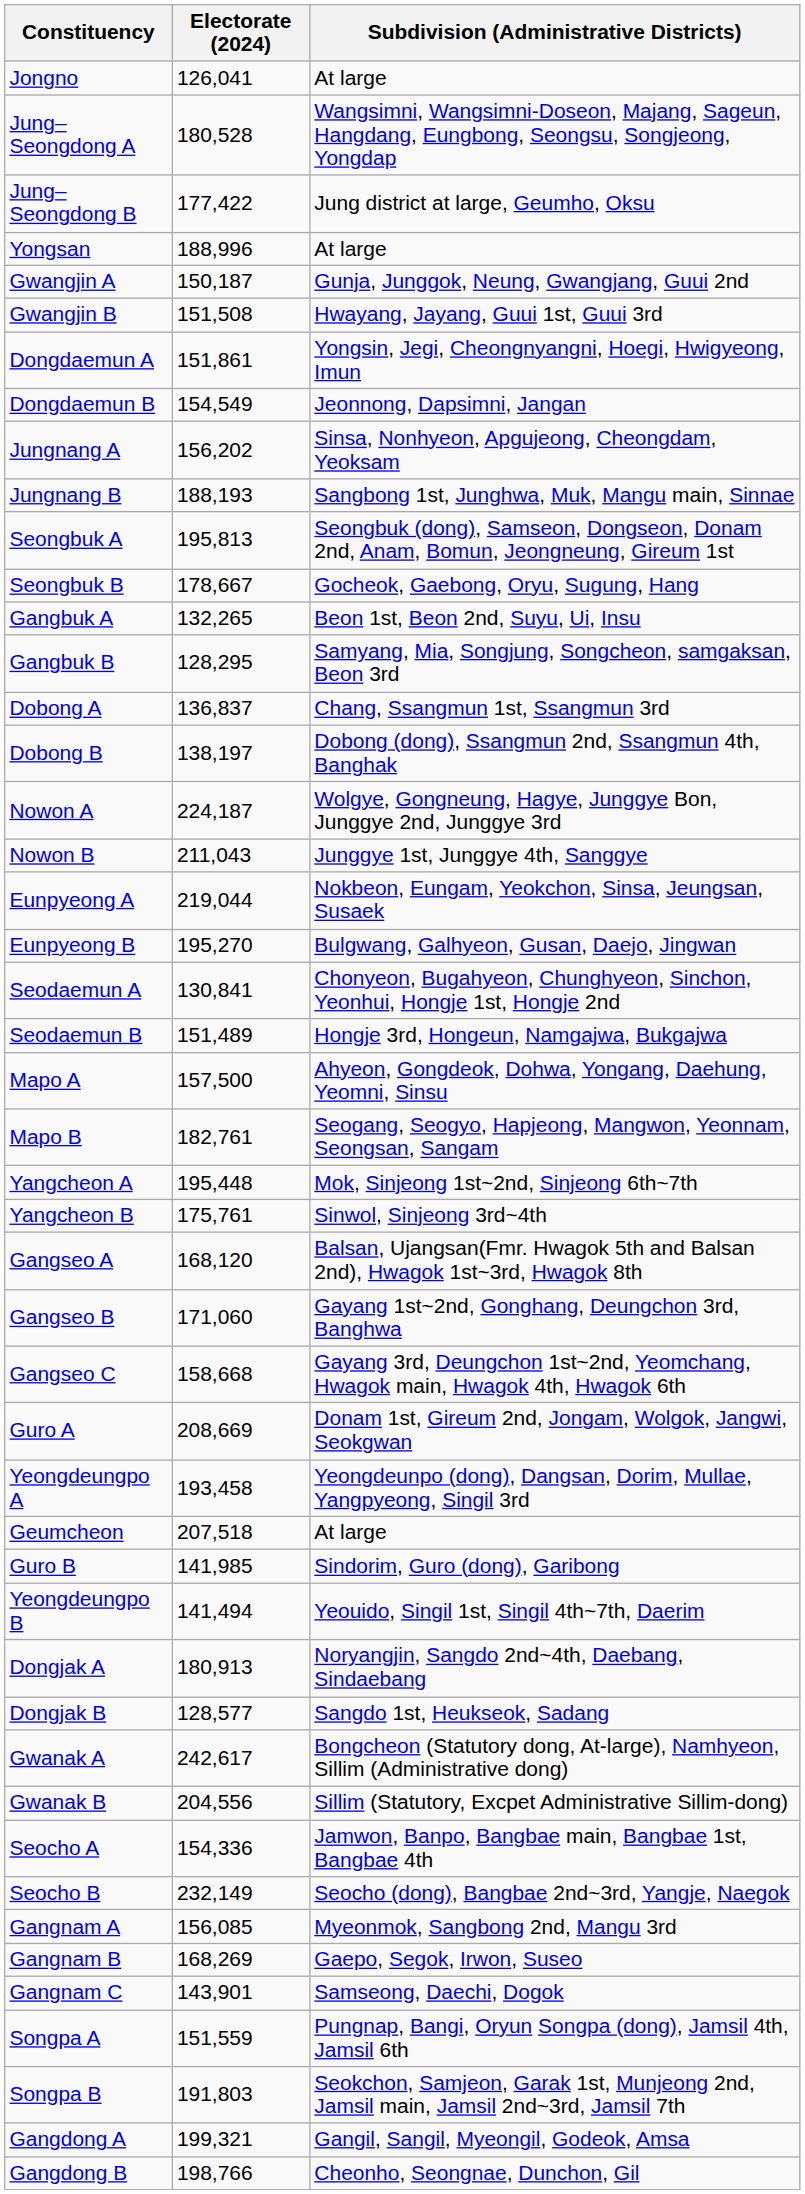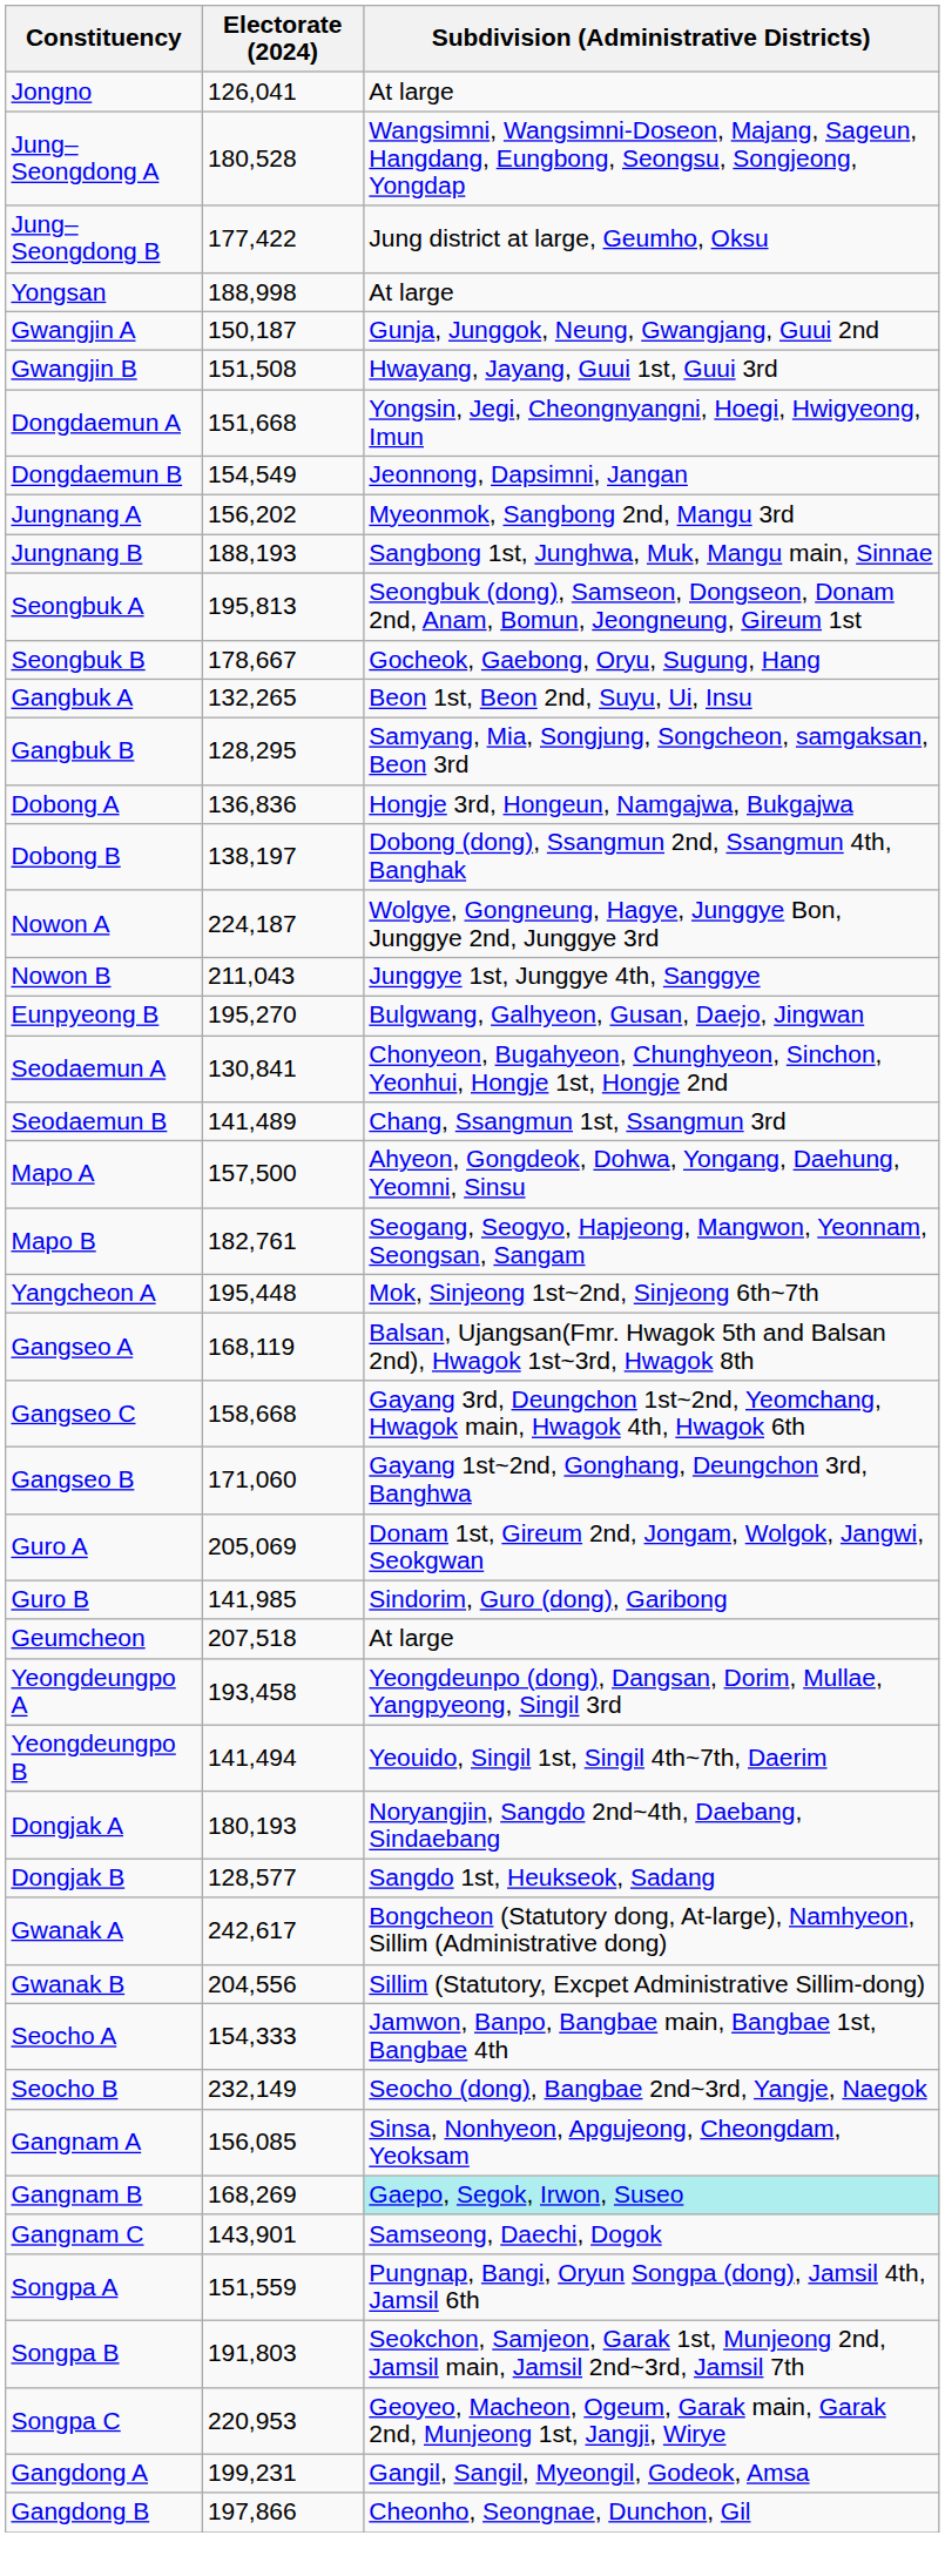Yongsan | Electorate (2024): 188,996 -> 188,998
Dongdaemun A | Electorate (2024): 151,861 -> 151,668
Jungnang A | Subdivision (Administrative Districts): Sinsa, Nonhyeon, Apgujeong, Cheongdam, Yeoksam -> Myeonmok, Sangbong 2nd, Mangu 3rd
Dobong A | Electorate (2024): 136,837 -> 136,836
Dobong A | Subdivision (Administrative Districts): Chang, Ssangmun 1st, Ssangmun 3rd -> Hongje 3rd, Hongeun, Namgajwa, Bukgajwa
- row: Eunpyeong A | 219,044 | Nokbeon, Eungam, Yeokchon, Sinsa, Jeungsan, Susaek
Seodaemun B | Electorate (2024): 151,489 -> 141,489
Seodaemun B | Subdivision (Administrative Districts): Hongje 3rd, Hongeun, Namgajwa, Bukgajwa -> Chang, Ssangmun 1st, Ssangmun 3rd
- row: Yangcheon B | 175,761 | Sinwol, Sinjeong 3rd~4th
Gangseo A | Electorate (2024): 168,120 -> 168,119
rows swapped: Gangseo B <-> Gangseo C
Guro A | Electorate (2024): 208,669 -> 205,069
rows swapped: Guro B <-> Yeongdeungpo A
Dongjak A | Electorate (2024): 180,913 -> 180,193
Seocho A | Electorate (2024): 154,336 -> 154,333
Gangnam A | Subdivision (Administrative Districts): Myeonmok, Sangbong 2nd, Mangu 3rd -> Sinsa, Nonhyeon, Apgujeong, Cheongdam, Yeoksam
Gangnam B | Subdivision (Administrative Districts): no background -> paleturquoise background
+ row: Songpa C | 220,953 | Geoyeo, Macheon, Ogeum, Garak main, Garak 2nd, Munjeong 1st, Jangji, Wirye
Gangdong A | Electorate (2024): 199,321 -> 199,231
Gangdong B | Electorate (2024): 198,766 -> 197,866
